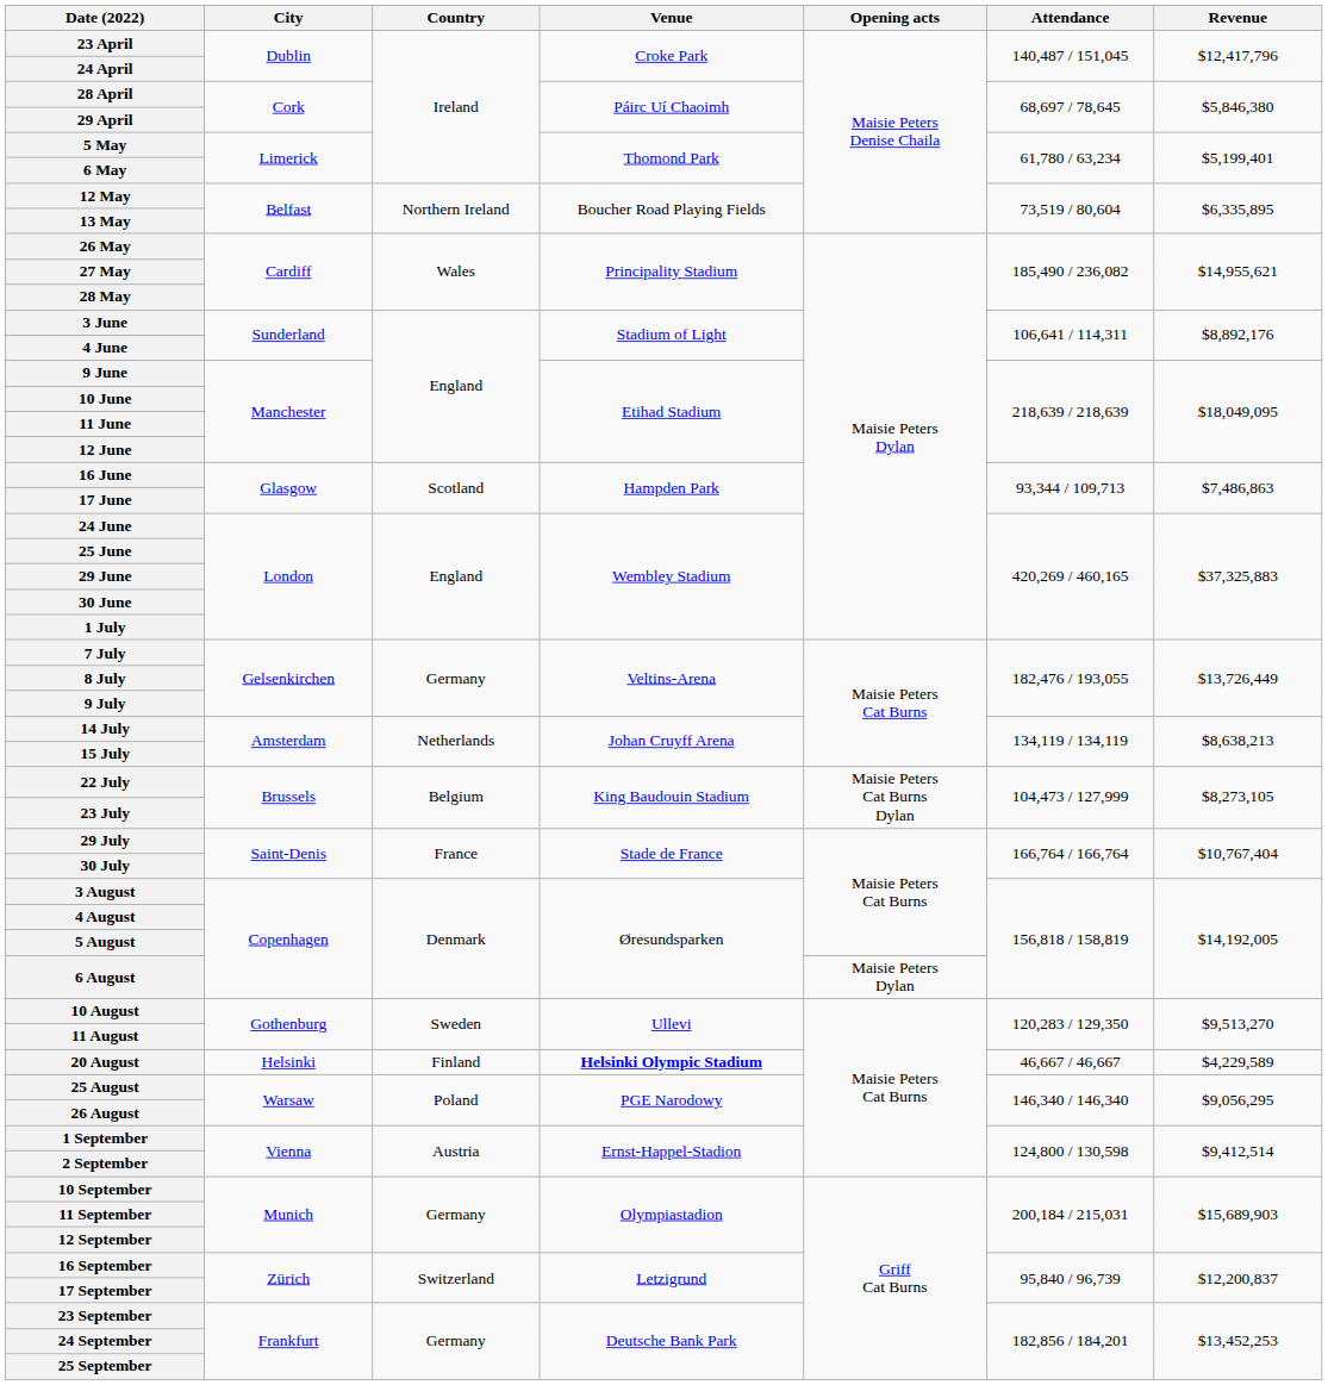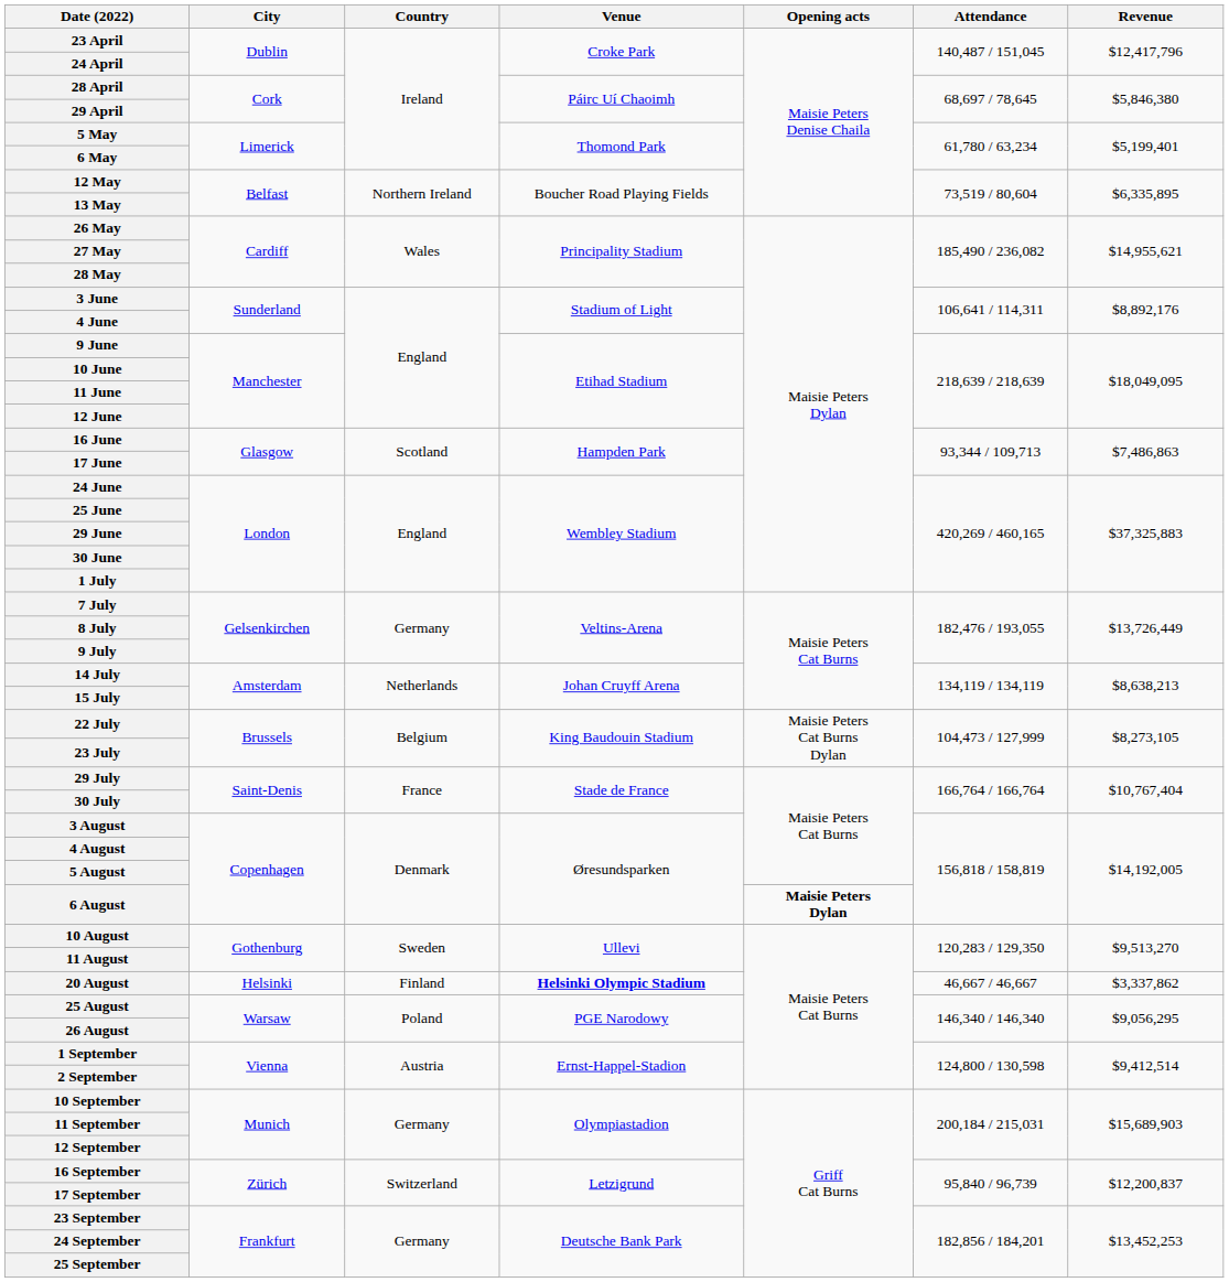6 August | Opening acts: normal -> bold
20 August | Revenue: $4,229,589 -> $3,337,862
